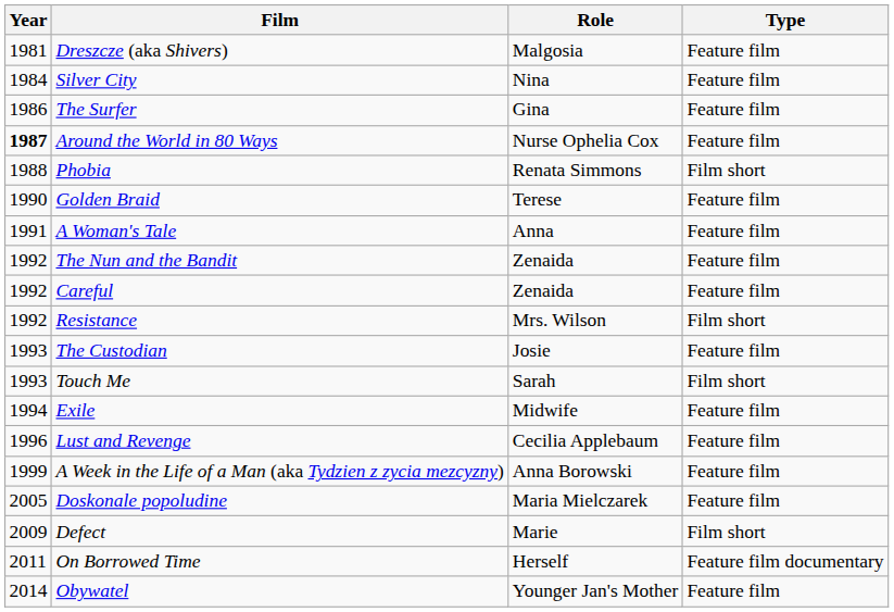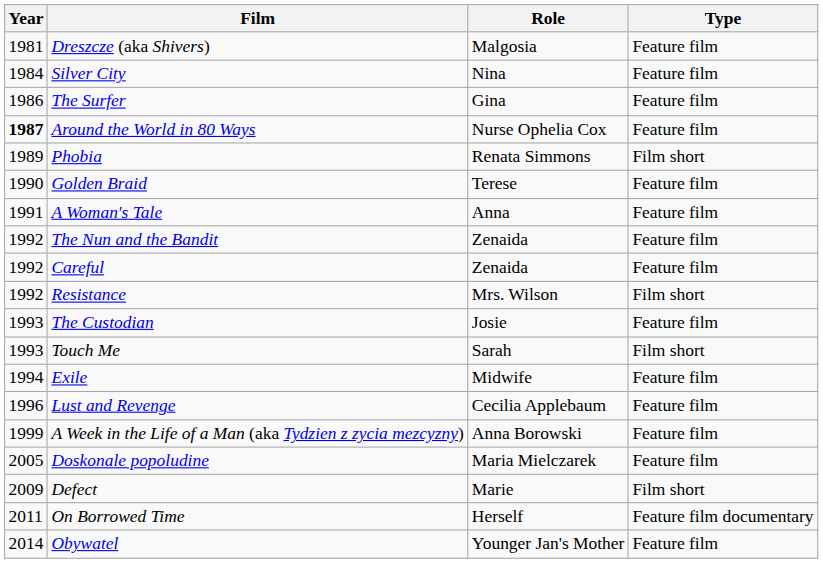Phobia | Year: 1988 -> 1989
